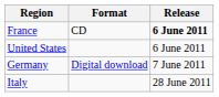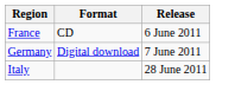France | Release: bold -> normal
- row: United States | 6 June 2011
